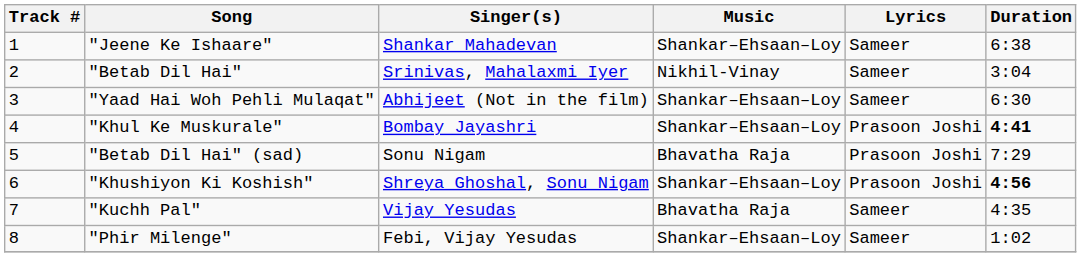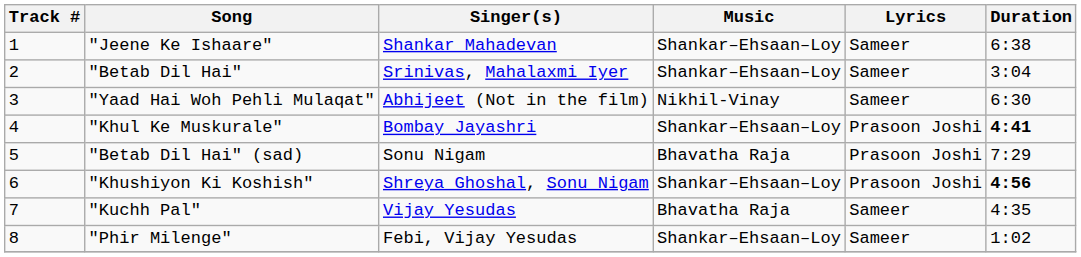"Betab Dil Hai" | Music: Nikhil-Vinay -> Shankar–Ehsaan–Loy
"Yaad Hai Woh Pehli Mulaqat" | Music: Shankar–Ehsaan–Loy -> Nikhil-Vinay
